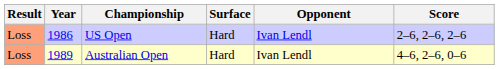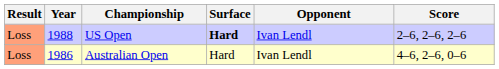US Open | Year: 1986 -> 1988
US Open | Surface: normal -> bold
Australian Open | Year: 1989 -> 1986
